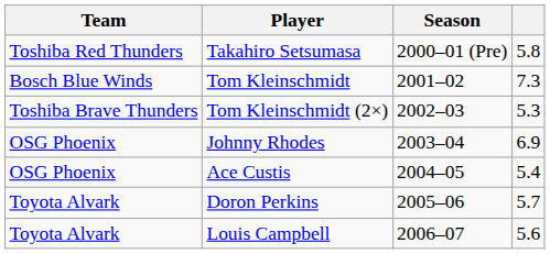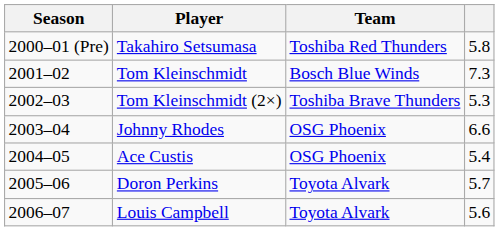columns swapped: Season <-> Team
Johnny Rhodes | column 4: 6.9 -> 6.6
